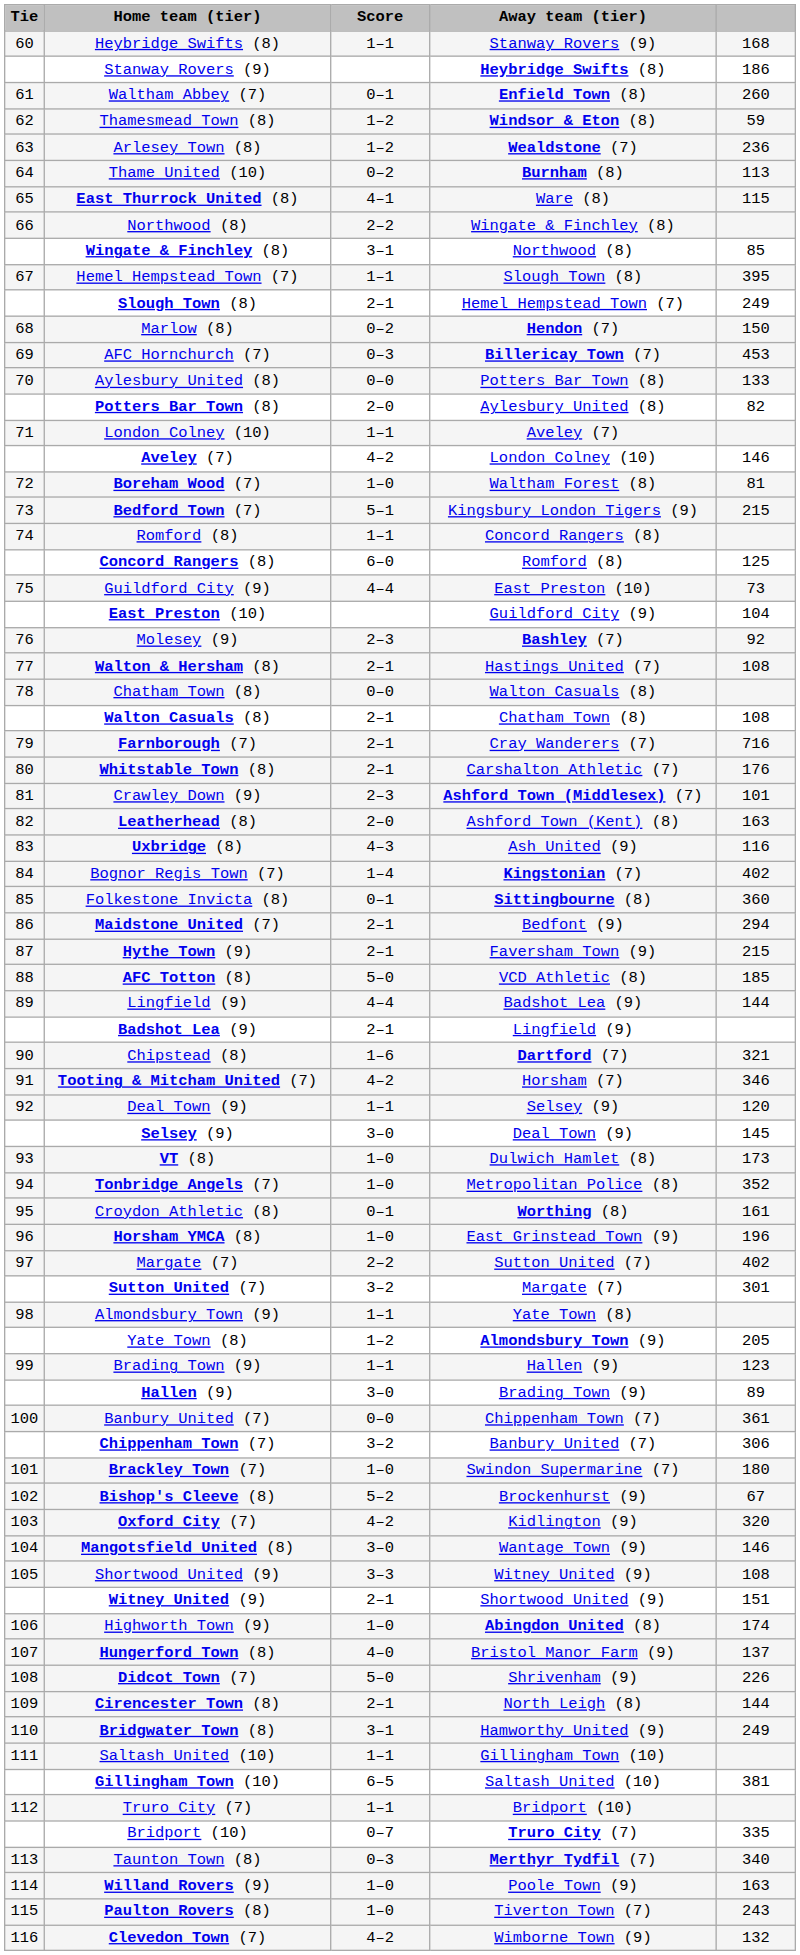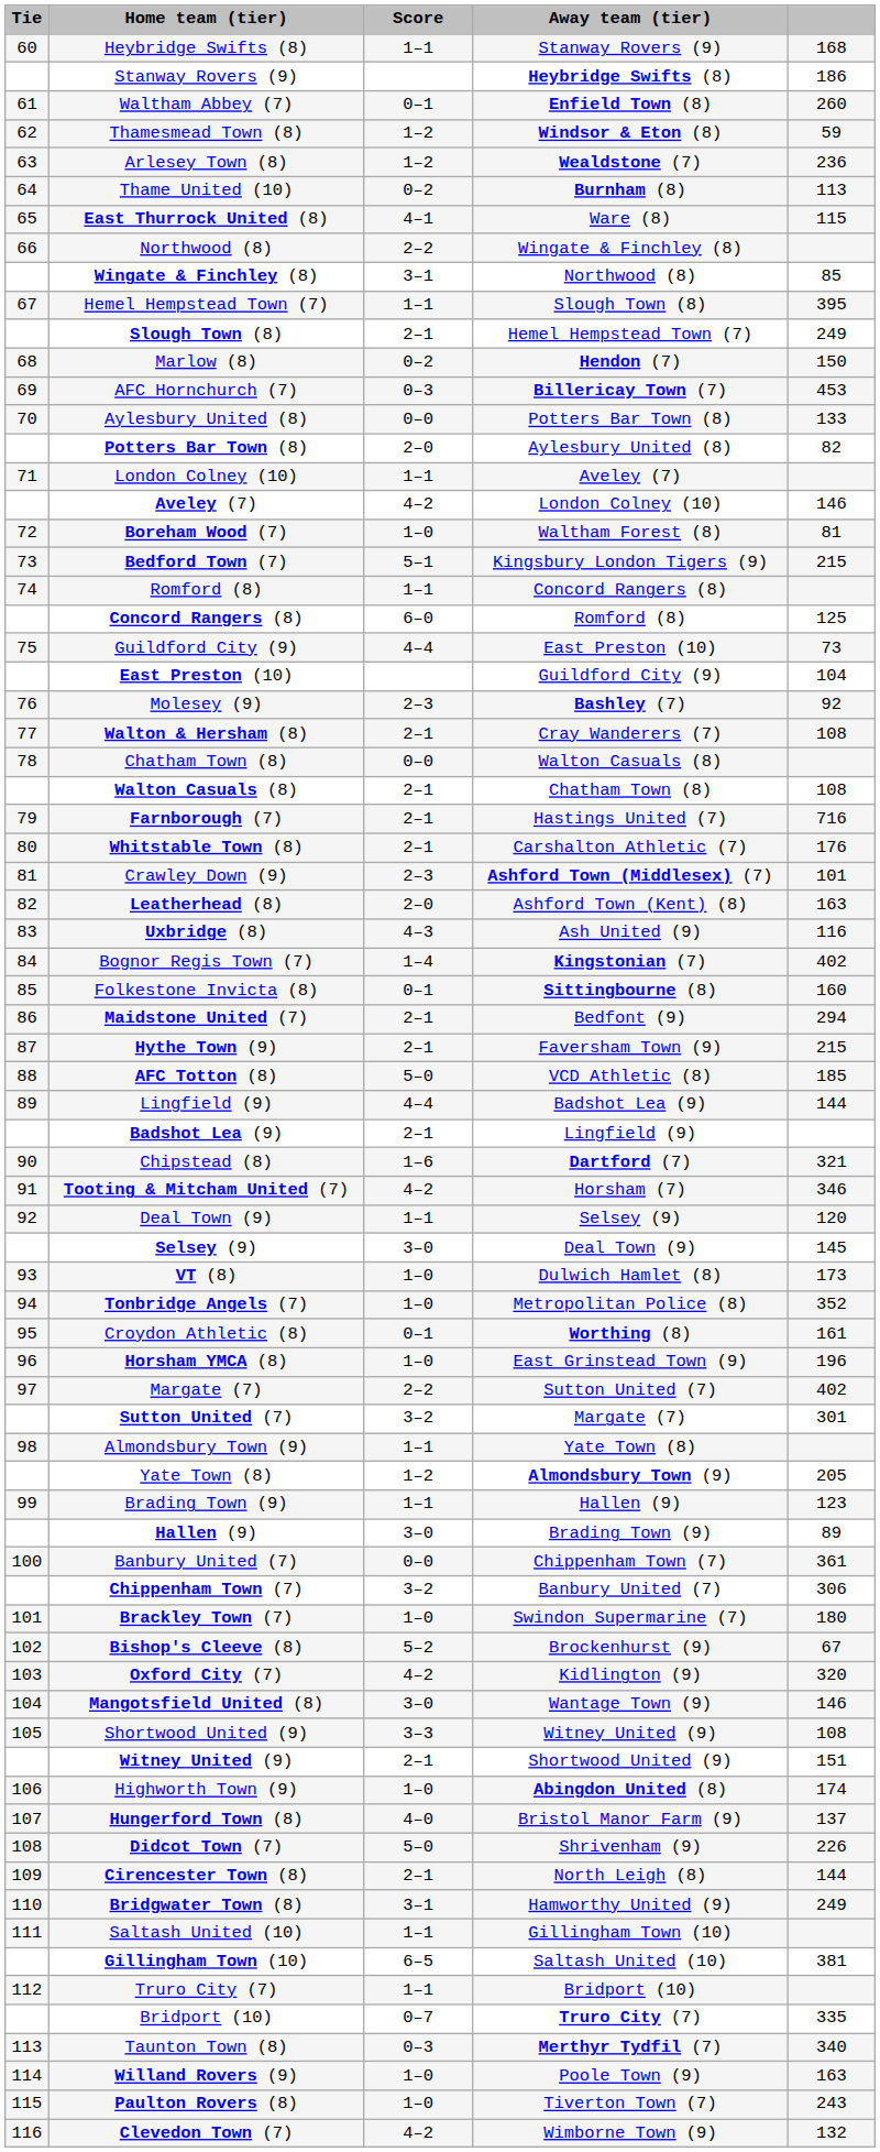Walton & Hersham (8) | Away team (tier): Hastings United (7) -> Cray Wanderers (7)
Farnborough (7) | Away team (tier): Cray Wanderers (7) -> Hastings United (7)
Folkestone Invicta (8) | column 5: 360 -> 160
